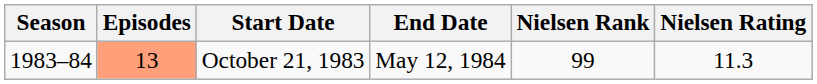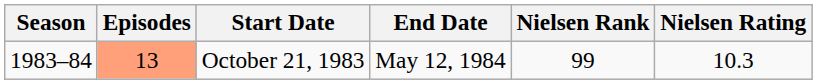October 21, 1983 | Nielsen Rating: 11.3 -> 10.3
